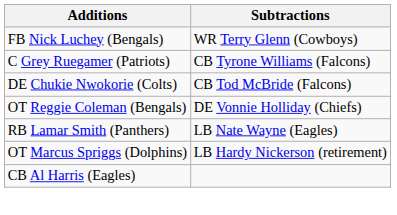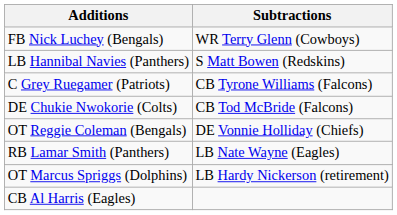+ row: LB Hannibal Navies (Panthers) | S Matt Bowen (Redskins)
